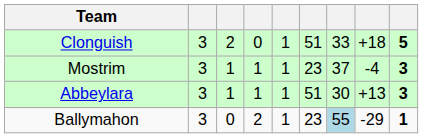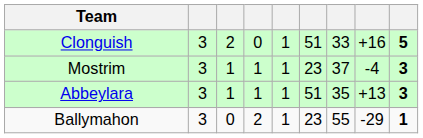Clonguish | column 8: +18 -> +16
Abbeylara | column 7: 30 -> 35
Ballymahon | column 7: lightblue background -> no background
